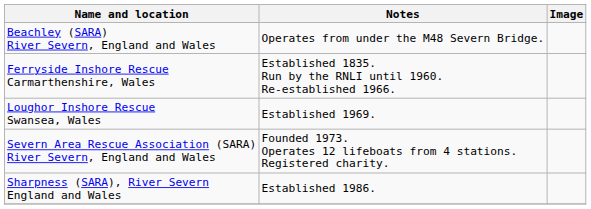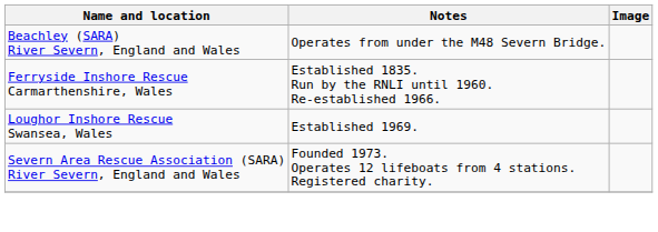- row: Sharpness (SARA), River Severn England and Wales | Established 1986.
